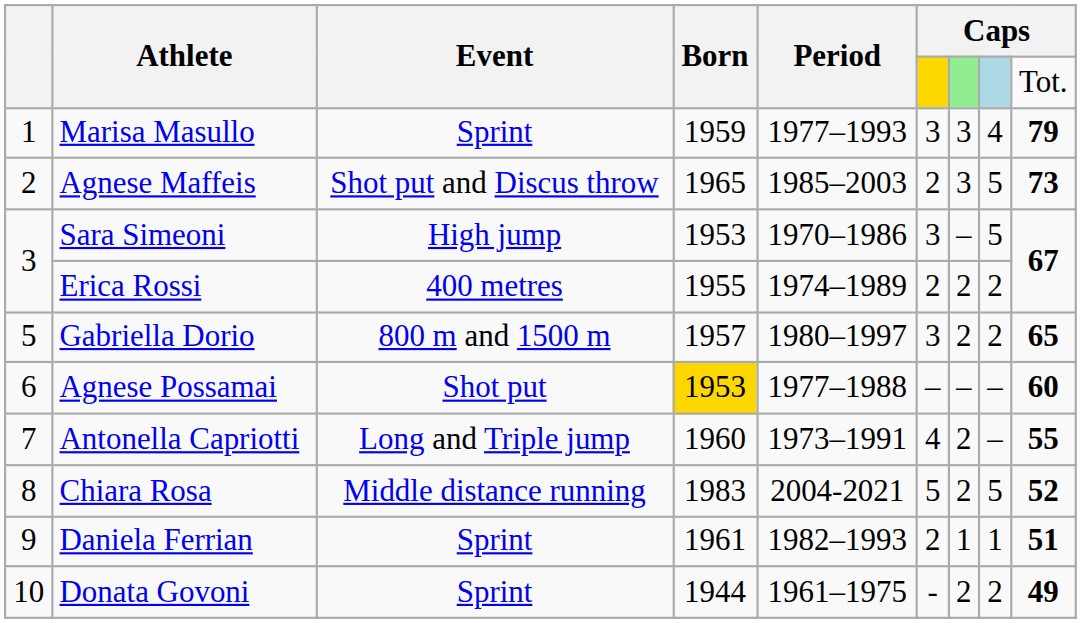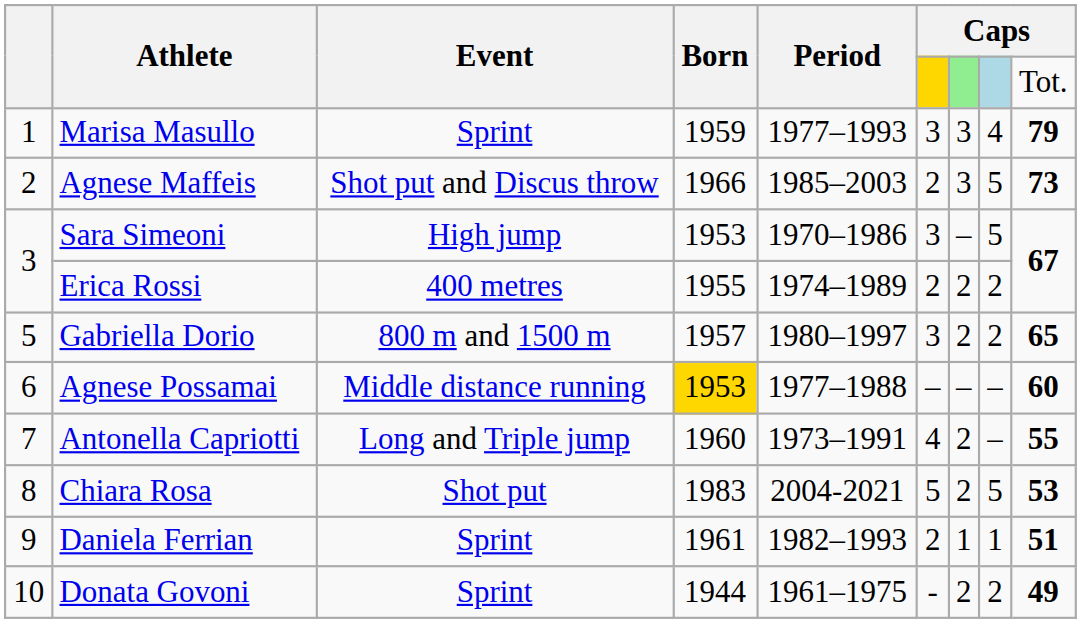Agnese Maffeis | Born: 1965 -> 1966
Agnese Possamai | Event: Shot put -> Middle distance running
Chiara Rosa | Event: Middle distance running -> Shot put
Chiara Rosa | column 9: 52 -> 53
